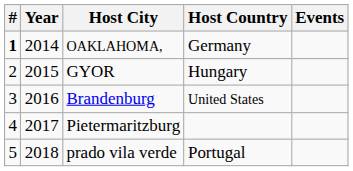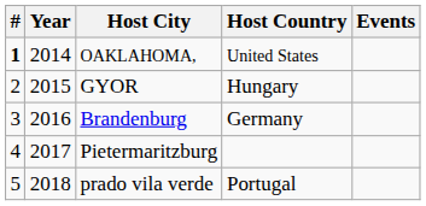OAKLAHOMA, | Host Country: Germany -> United States
Brandenburg | Host Country: United States -> Germany
